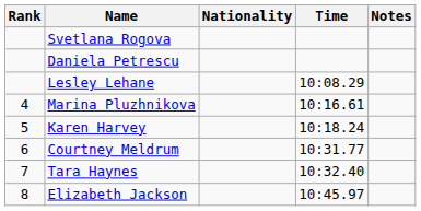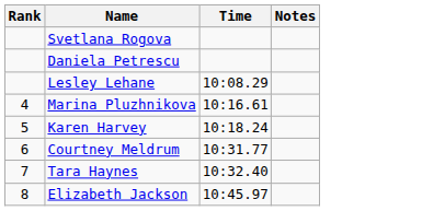- column: Nationality
